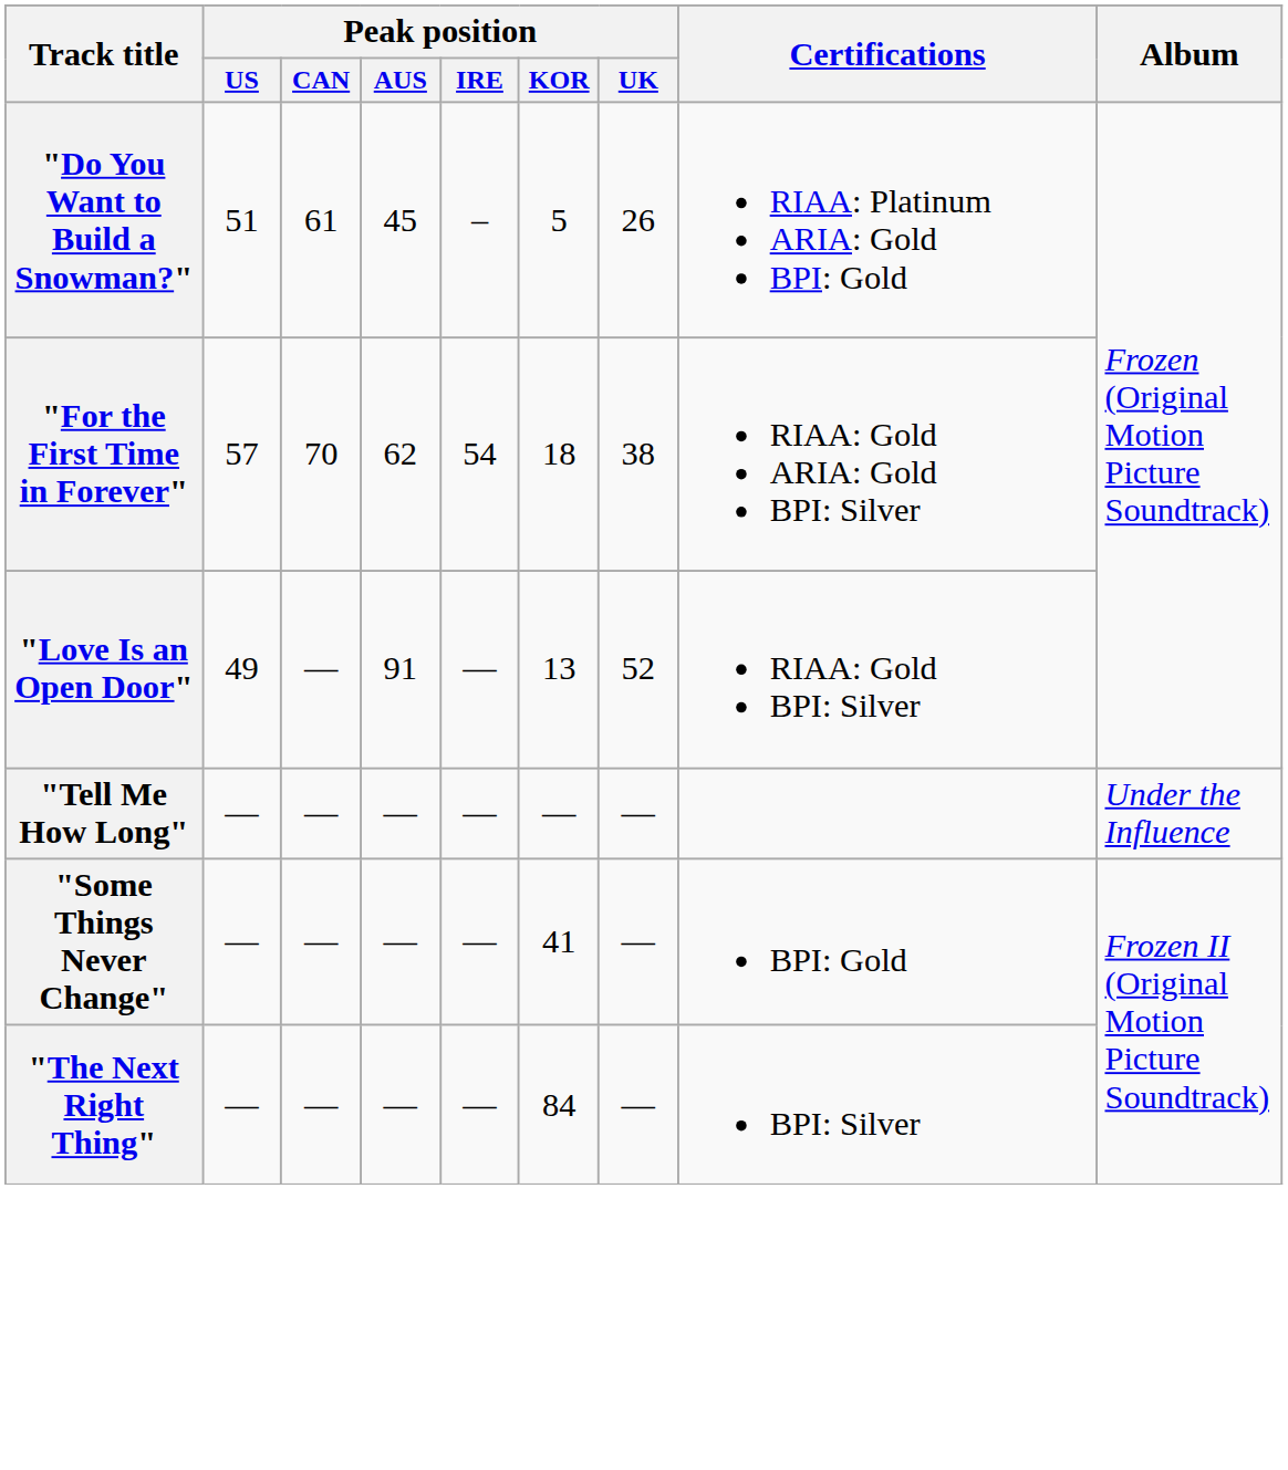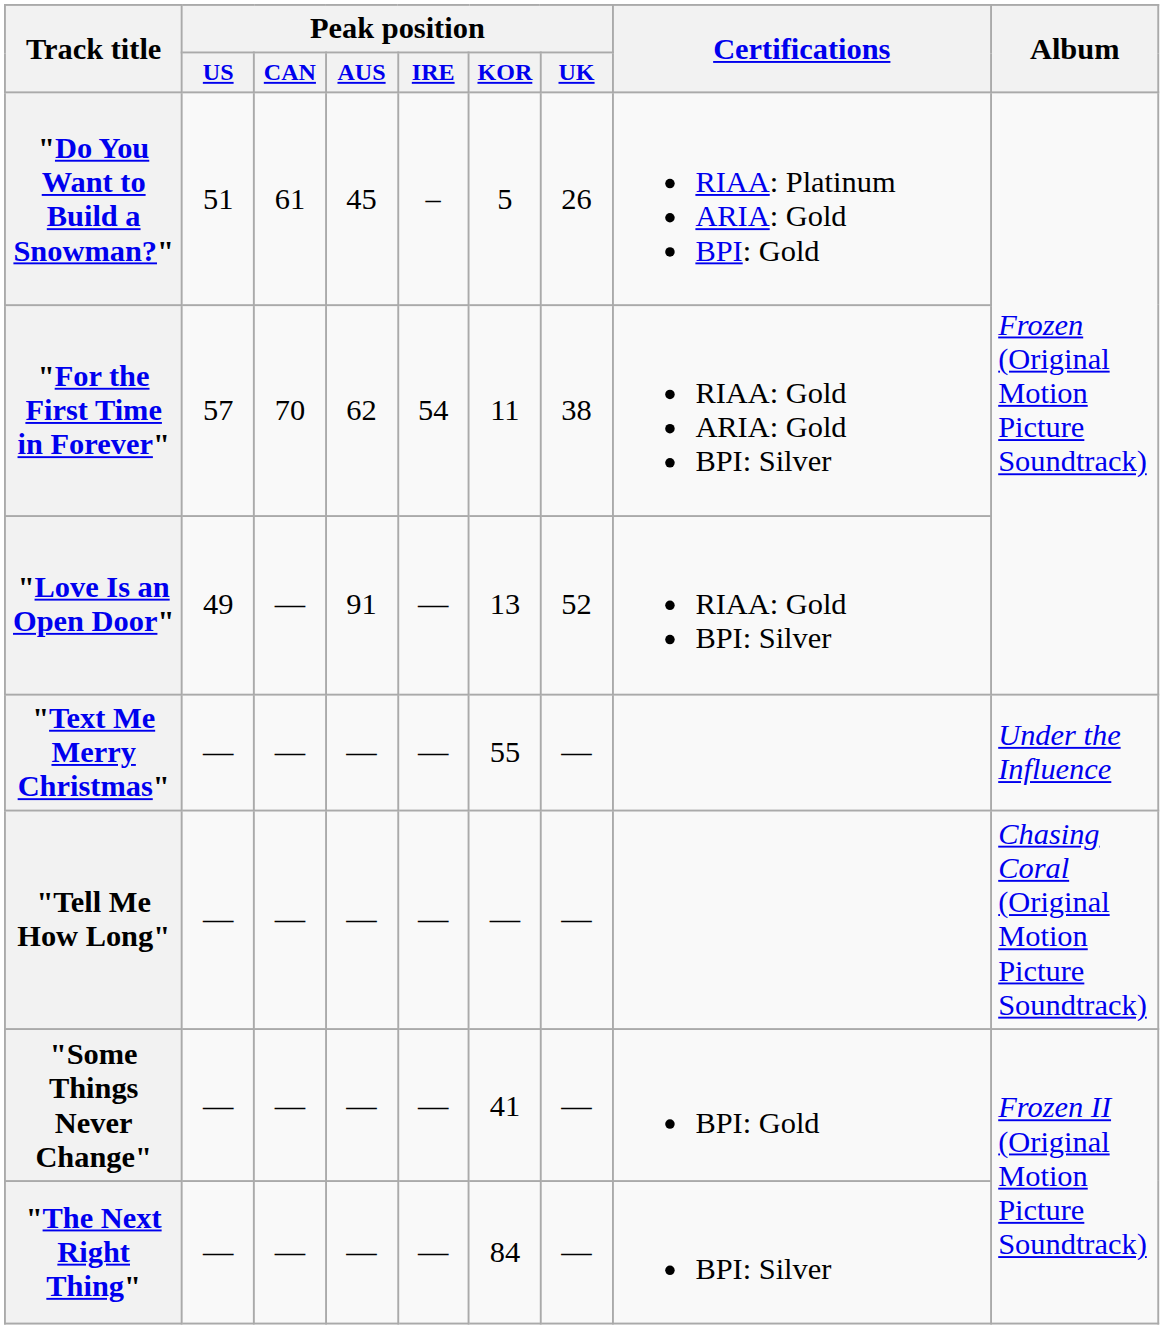"For the First Time in Forever" | Peak position / KOR: 18 -> 11
+ row: "Text Me Merry Christmas" | — | — | — | — | 55 | — | Under the Influence
"Tell Me How Long" | Album: Under the Influence -> Chasing Coral (Original Motion Picture Soundtrack)
